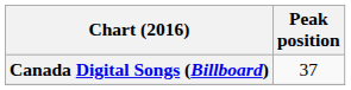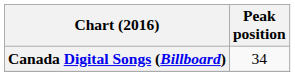Canada Digital Songs (Billboard) | Peak position: 37 -> 34
